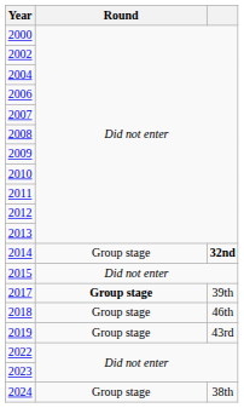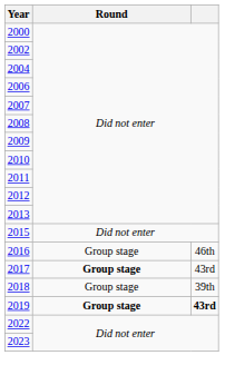- row: 2014 | Group stage | 32nd
+ row: 2016 | Group stage | 46th
2017 | column 3: 39th -> 43rd
2018 | column 3: 46th -> 39th
2019 | Round: normal -> bold
2019 | column 3: normal -> bold
- row: 2024 | Group stage | 38th
